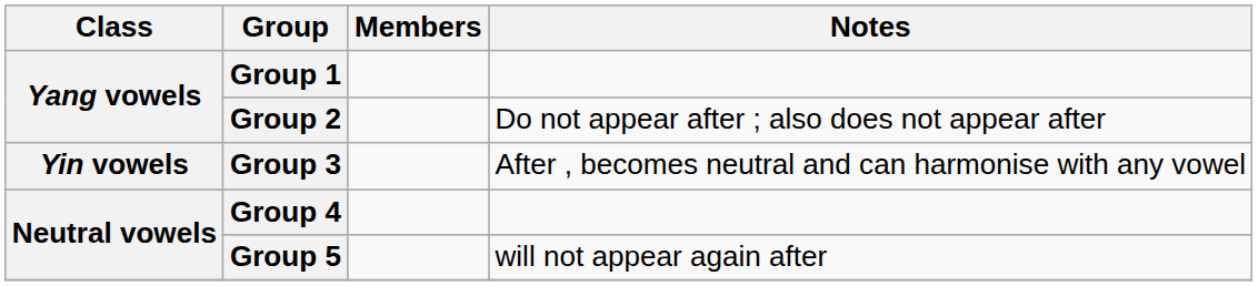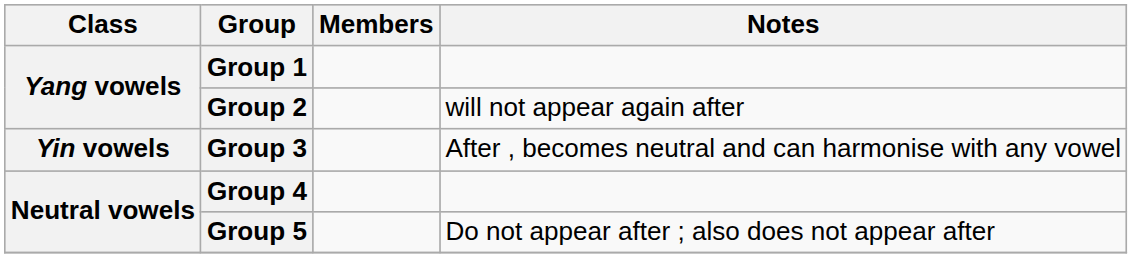Group 2 | Notes: Do not appear after ; also does not appear after -> will not appear again after
Group 5 | Notes: will not appear again after -> Do not appear after ; also does not appear after
